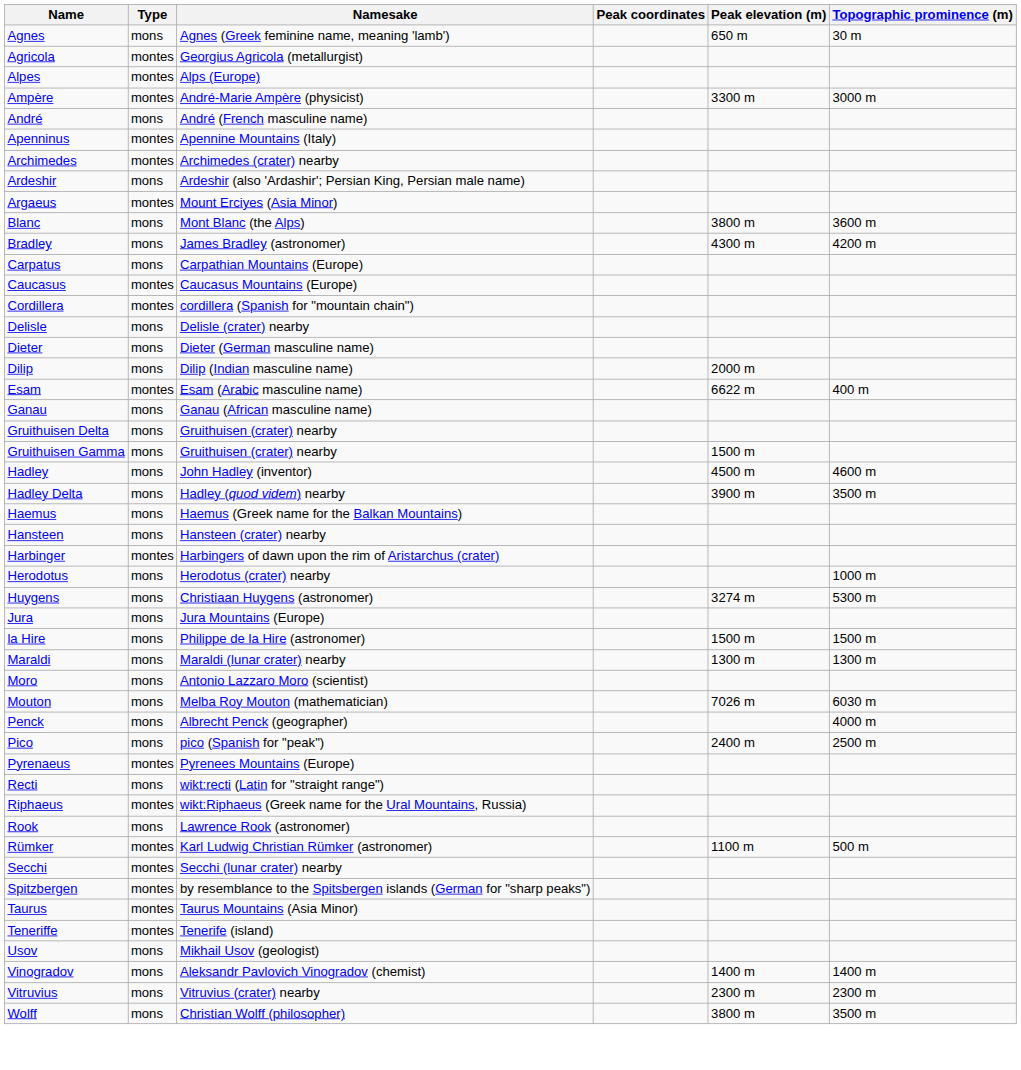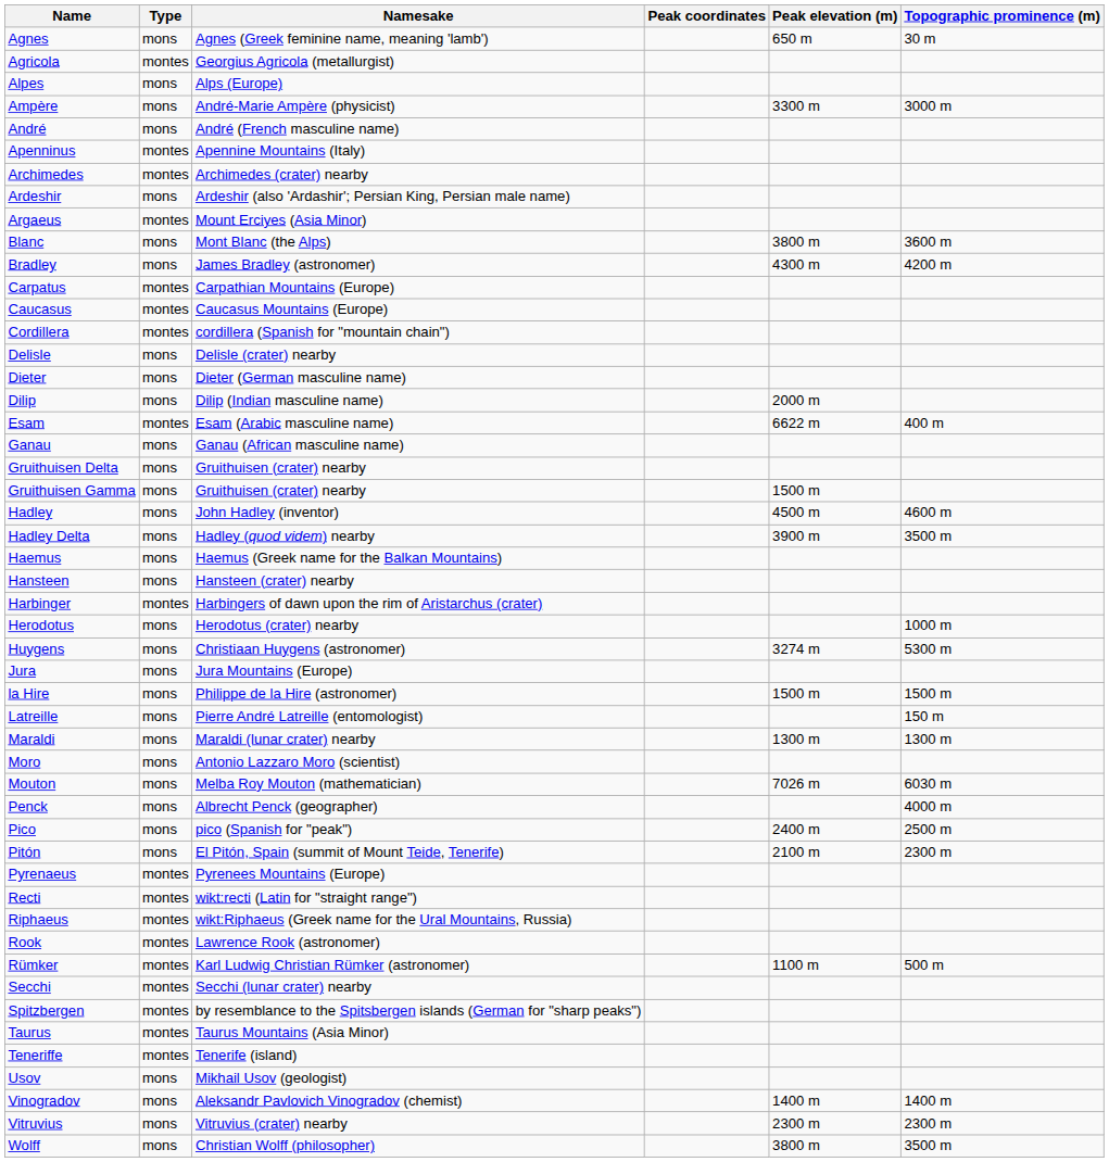Alpes | Type: montes -> mons
Ampère | Type: montes -> mons
Carpatus | Type: mons -> montes
+ row: Latreille | mons | Pierre André Latreille (entomologist) | 150 m
+ row: Pitón | mons | El Pitón, Spain (summit of Mount Teide, Tenerife) | 2100 m | 2300 m
Recti | Type: mons -> montes
Rook | Type: mons -> montes
